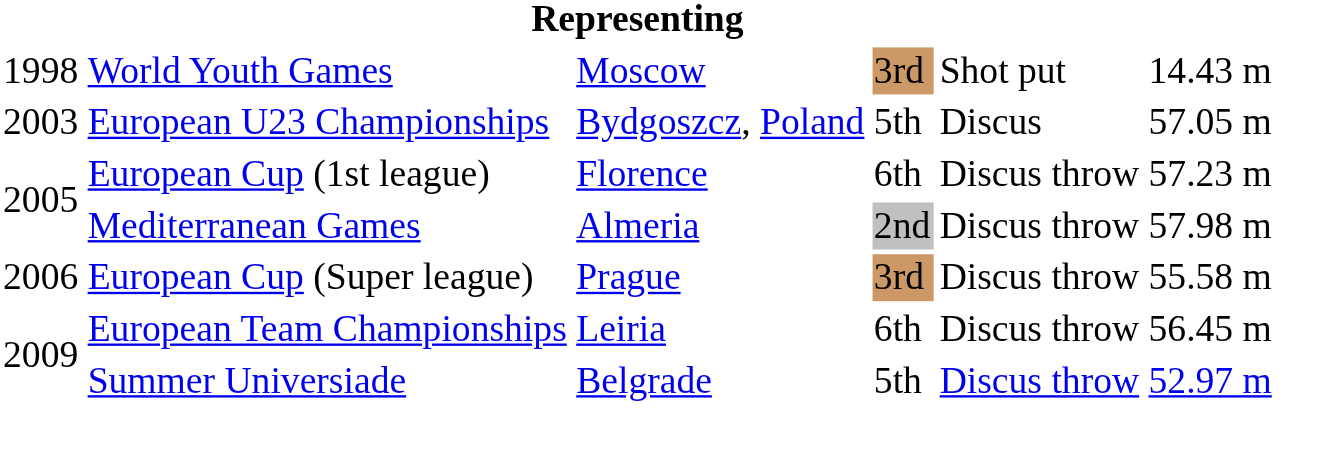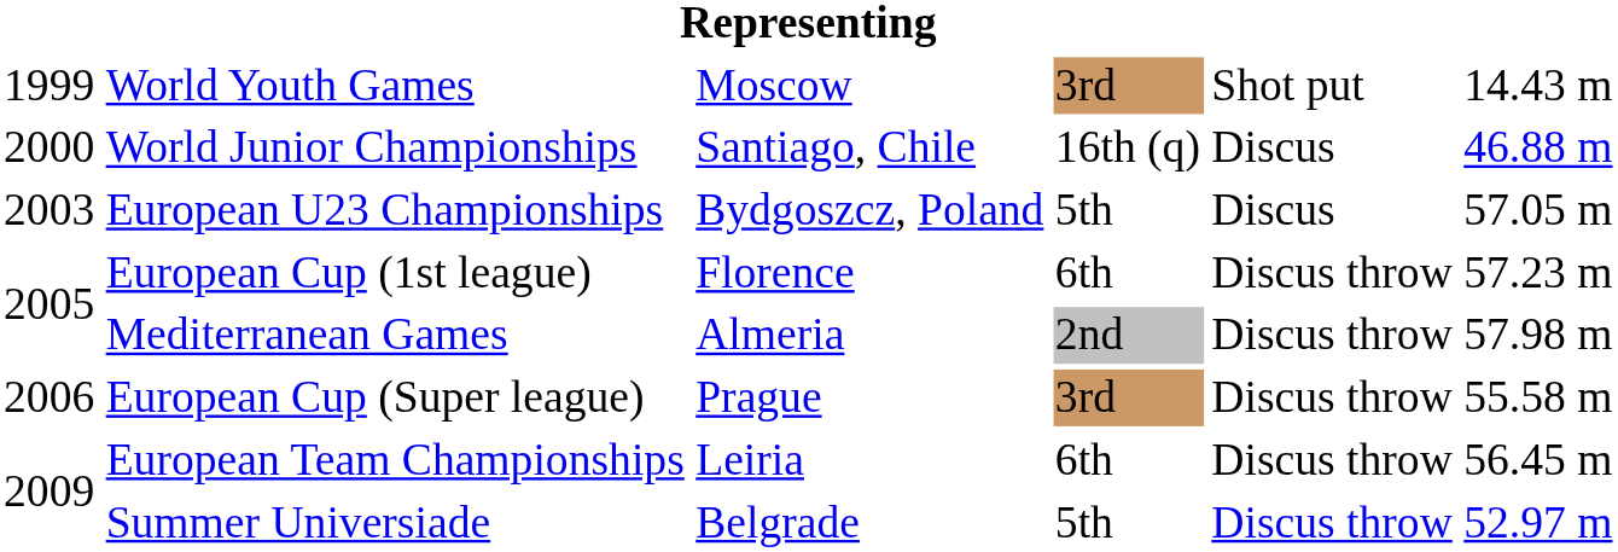World Youth Games | column 1: 1998 -> 1999
+ row: 2000 | World Junior Championships | Santiago, Chile | 16th (q) | Discus | 46.88 m
